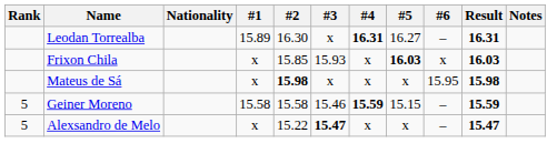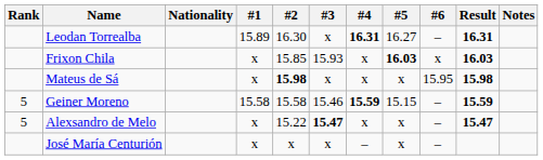+ row: José María Centurión | x | x | x | – | x | –
